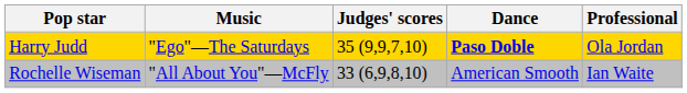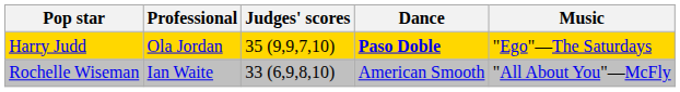columns swapped: Professional <-> Music
